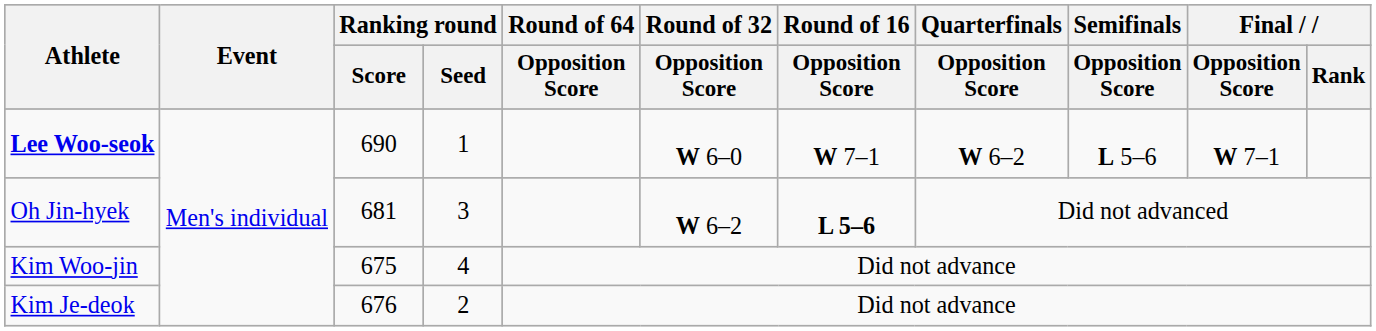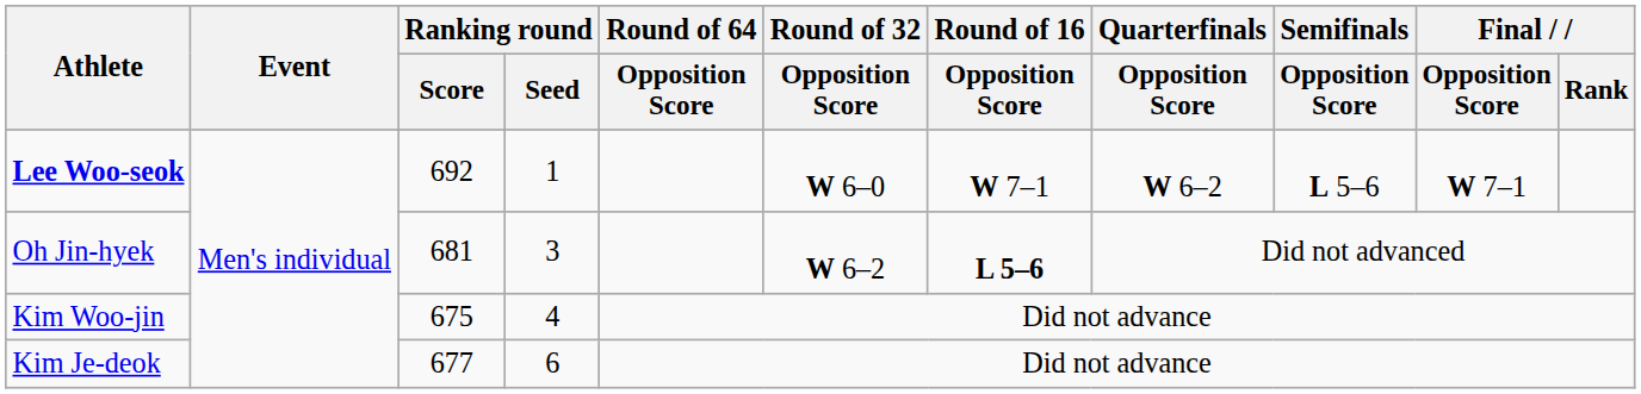Lee Woo-seok | Ranking round / Score: 690 -> 692
Kim Je-deok | Ranking round / Score: 676 -> 677
Kim Je-deok | Ranking round / Seed: 2 -> 6
